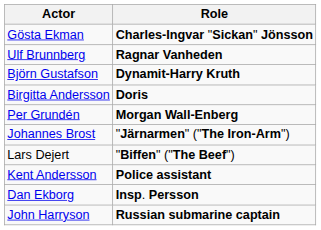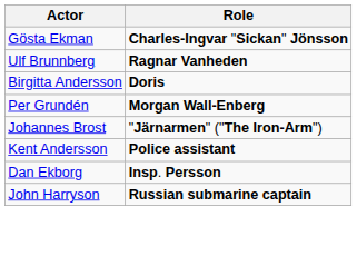- row: Björn Gustafson | Dynamit-Harry Kruth
- row: Lars Dejert | "Biffen" ("The Beef")
